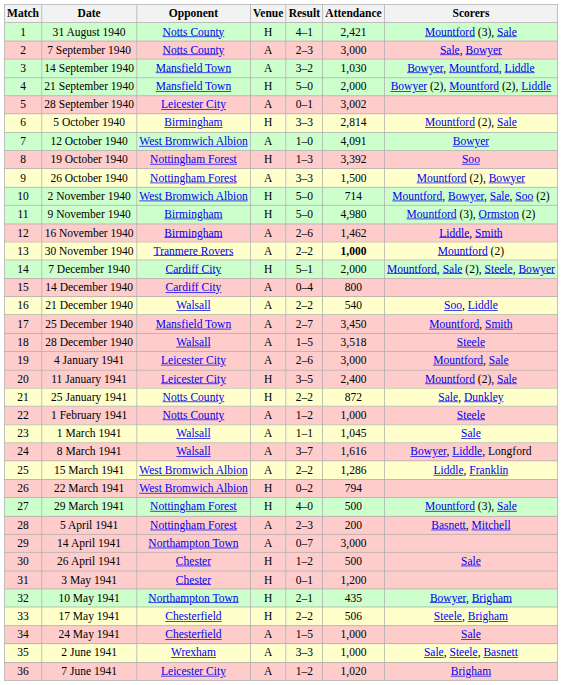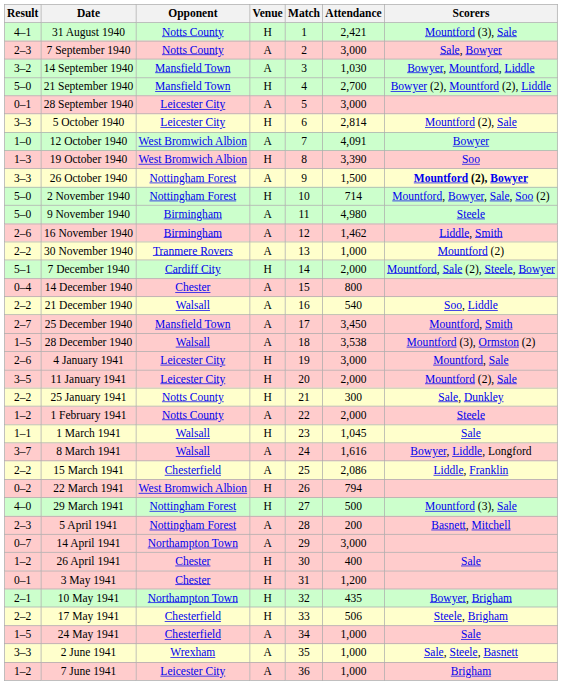columns swapped: Match <-> Result
21 September 1940 | Attendance: 2,000 -> 2,700
28 September 1940 | Attendance: 3,002 -> 3,000
5 October 1940 | Opponent: Birmingham -> Leicester City
19 October 1940 | Opponent: Nottingham Forest -> West Bromwich Albion
19 October 1940 | Attendance: 3,392 -> 3,390
26 October 1940 | Scorers: normal -> bold
2 November 1940 | Opponent: West Bromwich Albion -> Nottingham Forest
9 November 1940 | Venue: H -> A
9 November 1940 | Scorers: Mountford (3), Ormston (2) -> Steele
30 November 1940 | Attendance: bold -> normal
14 December 1940 | Opponent: Cardiff City -> Chester
28 December 1940 | Attendance: 3,518 -> 3,538
28 December 1940 | Scorers: Steele -> Mountford (3), Ormston (2)
4 January 1941 | Venue: A -> H
11 January 1941 | Attendance: 2,400 -> 2,000
25 January 1941 | Attendance: 872 -> 300
1 February 1941 | Attendance: 1,000 -> 2,000
1 March 1941 | Venue: A -> H
15 March 1941 | Opponent: West Bromwich Albion -> Chesterfield
15 March 1941 | Attendance: 1,286 -> 2,086
26 April 1941 | Attendance: 500 -> 400
7 June 1941 | Attendance: 1,020 -> 1,000
